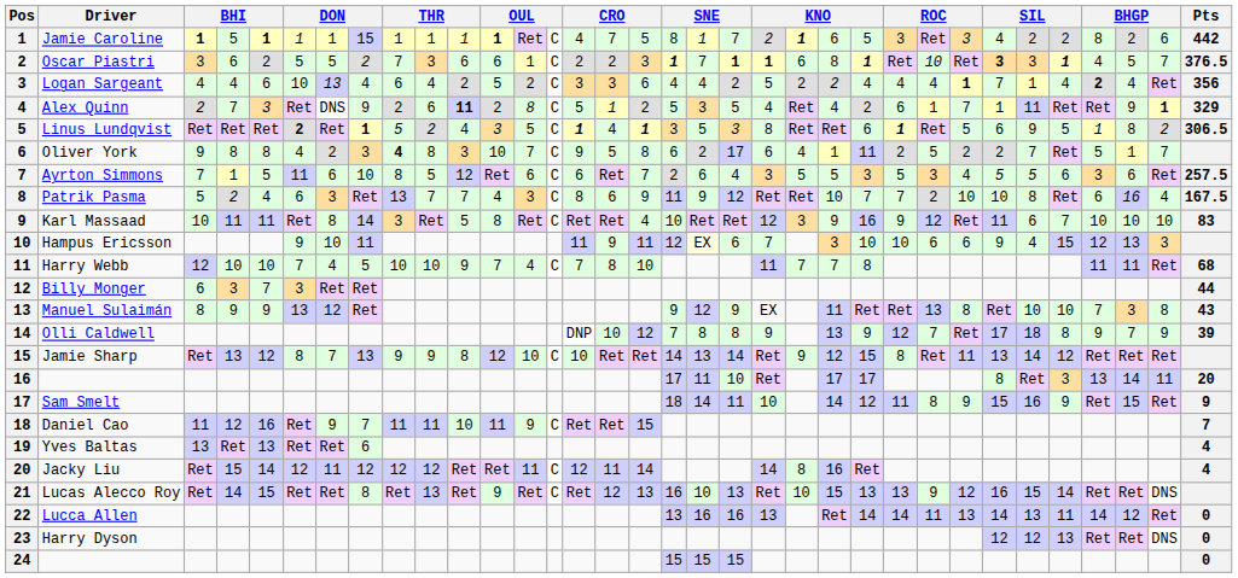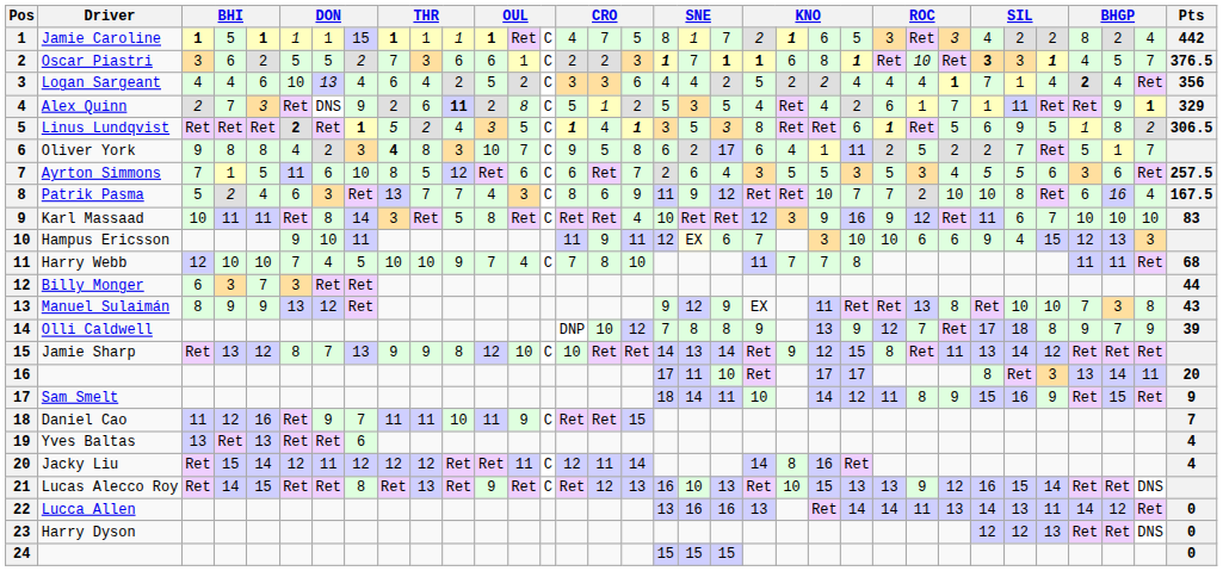Jamie Caroline | column 9: normal -> bold
Jamie Caroline | column 33: 6 -> 4
